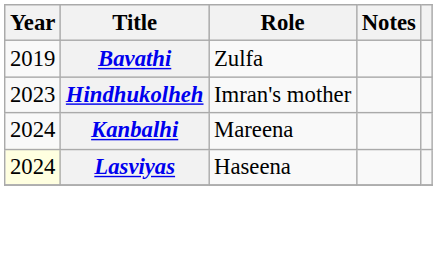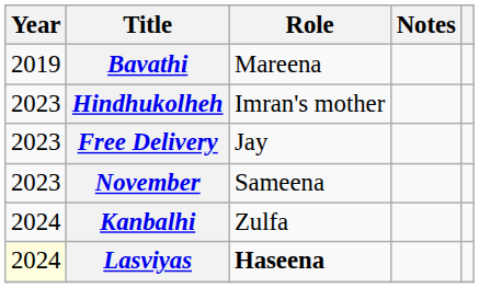Bavathi | Role: Zulfa -> Mareena
+ row: 2023 | Free Delivery | Jay
+ row: 2023 | November | Sameena
Kanbalhi | Role: Mareena -> Zulfa
Lasviyas | Role: normal -> bold
